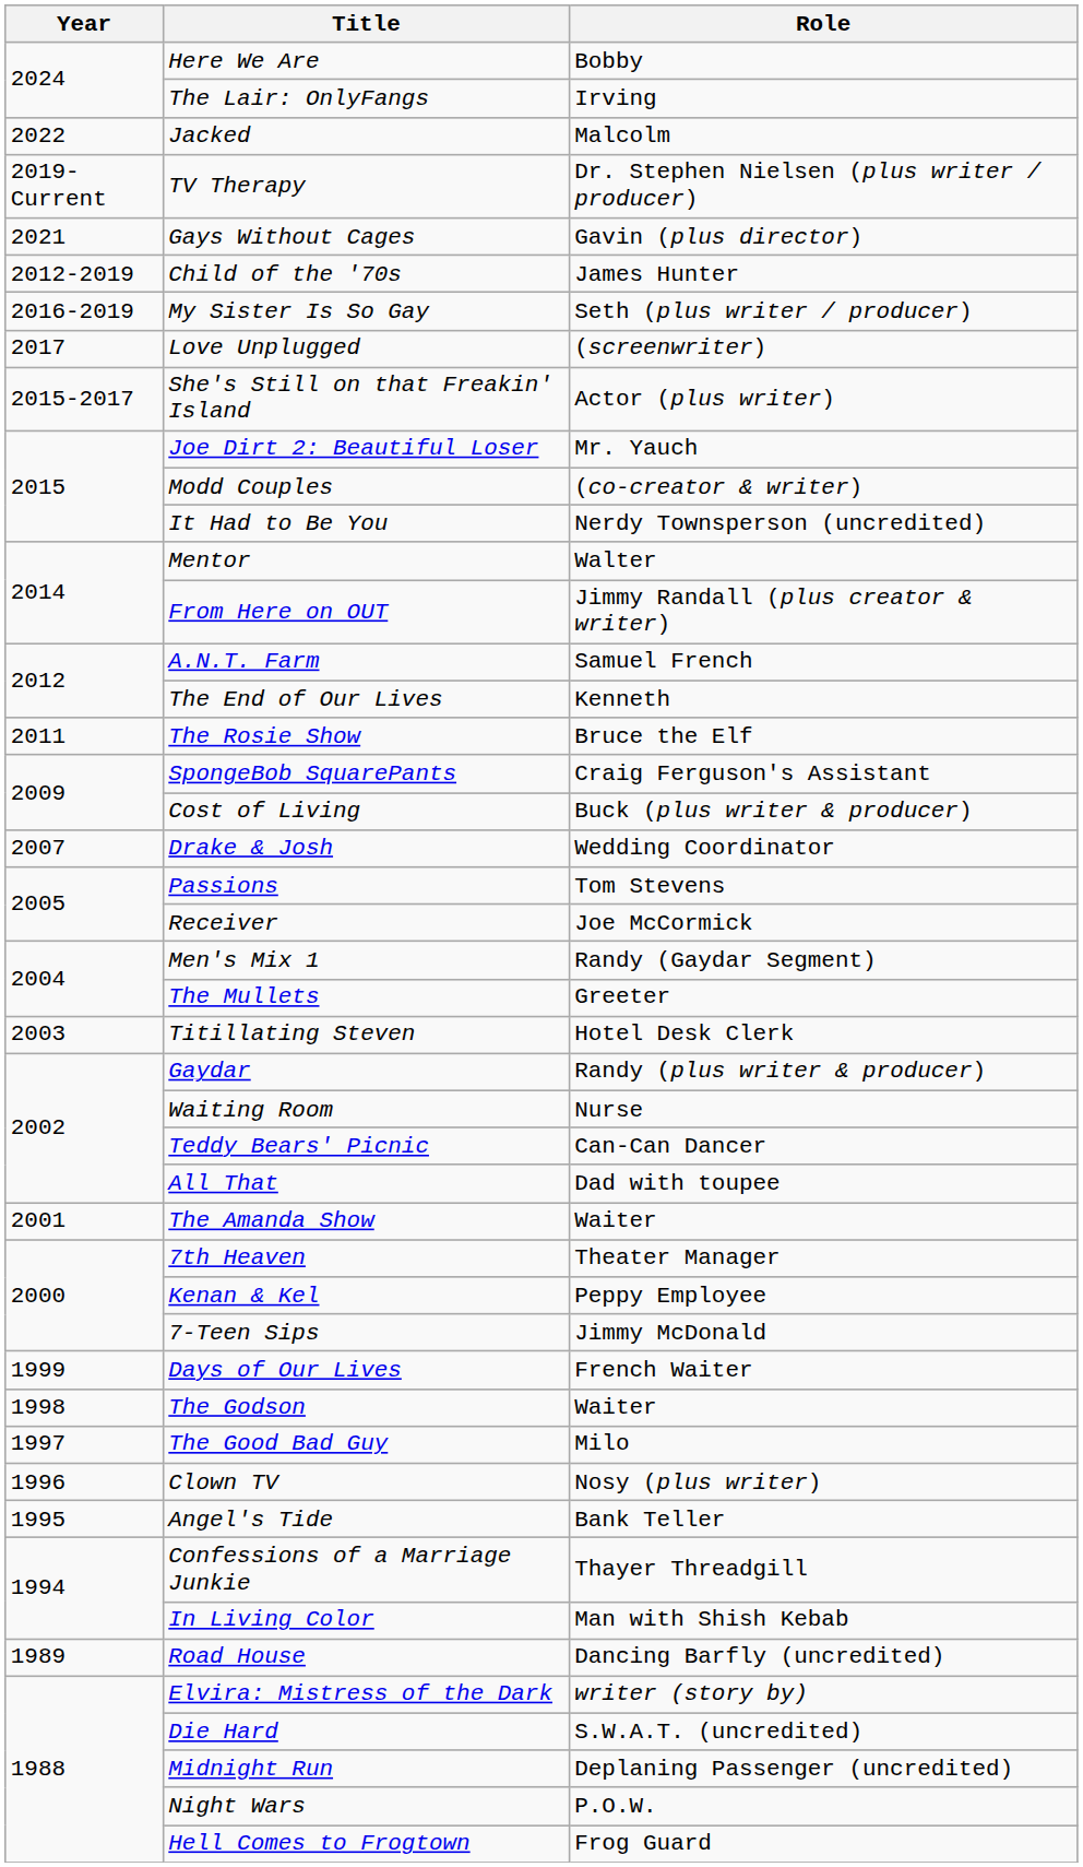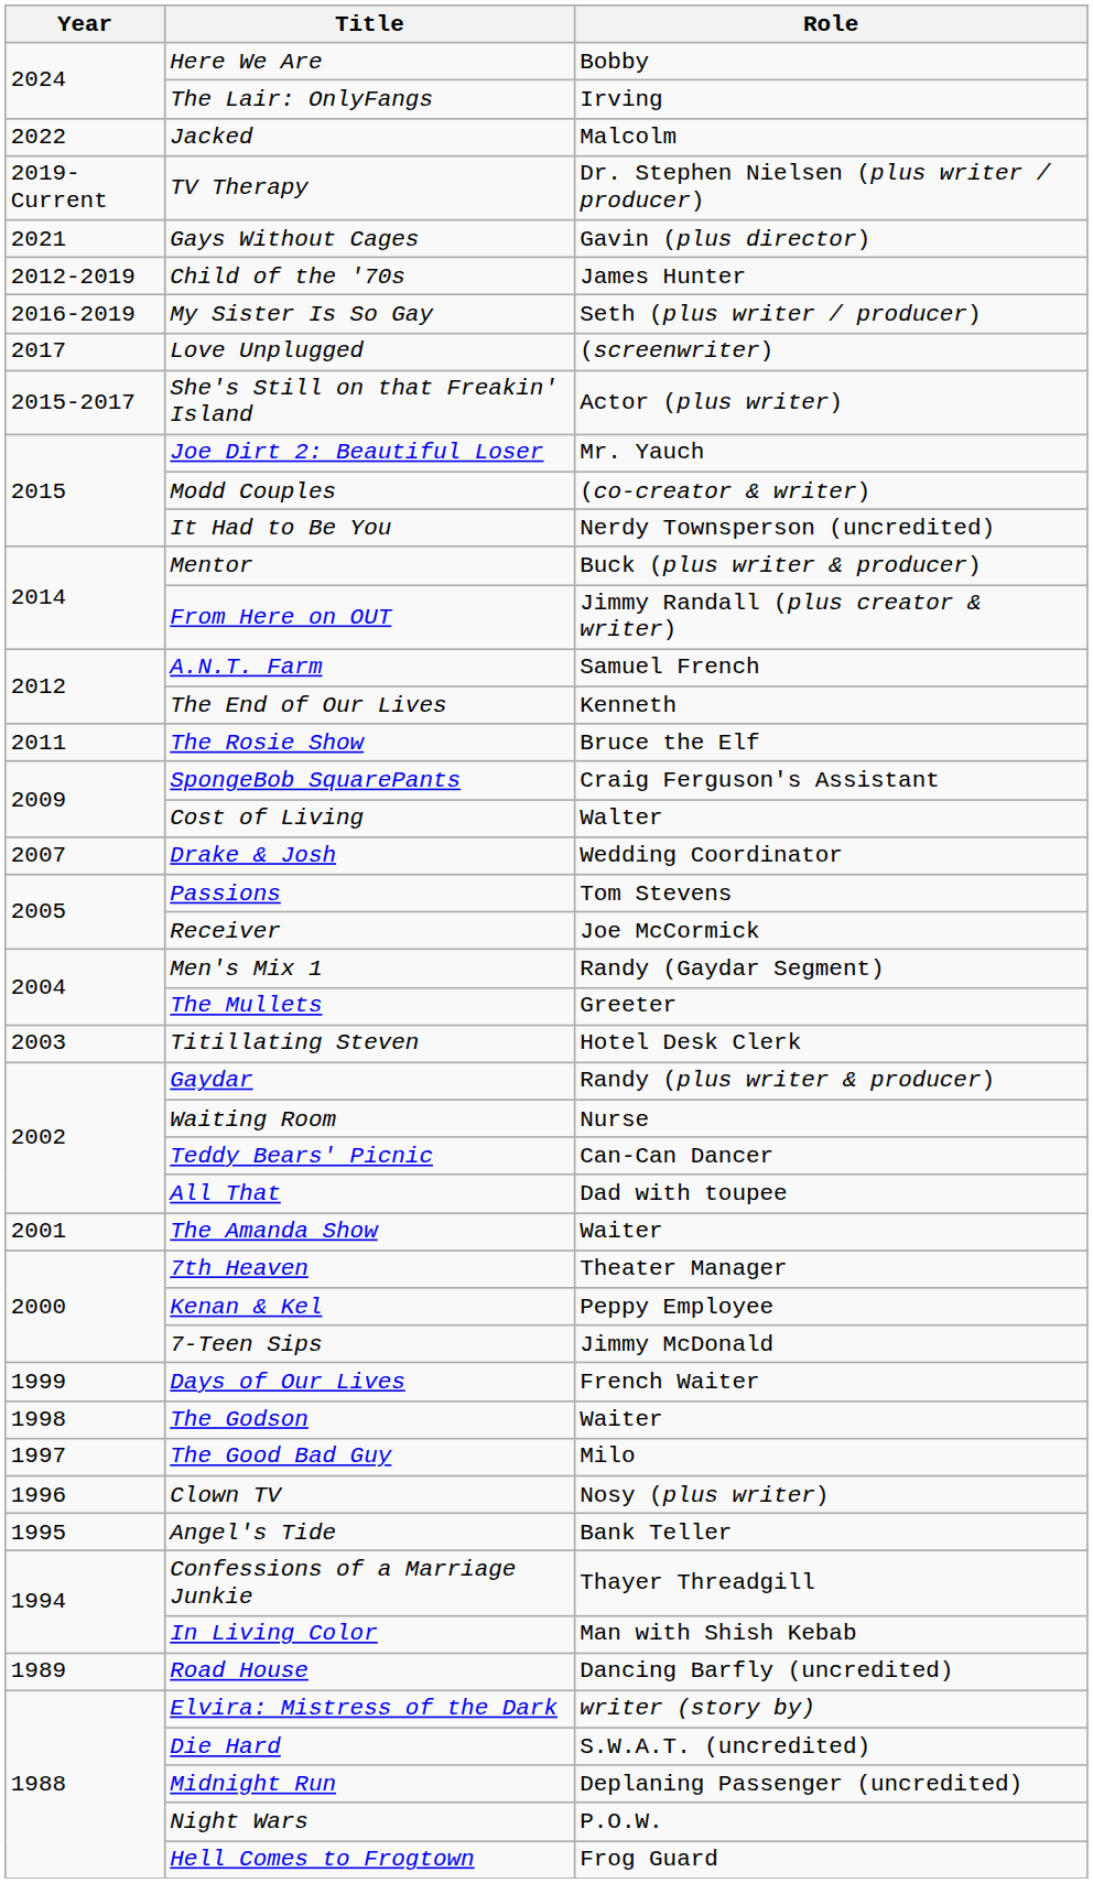Mentor | Role: Walter -> Buck (plus writer & producer)
Cost of Living | Role: Buck (plus writer & producer) -> Walter
